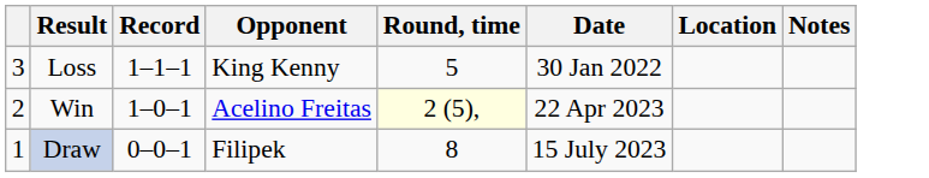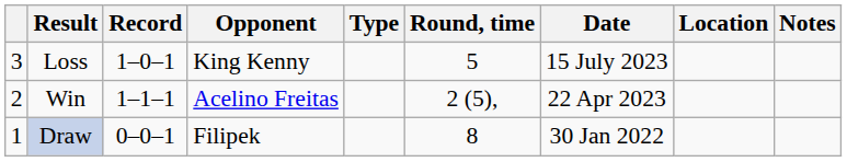+ column: Type
Loss | Record: 1–1–1 -> 1–0–1
Loss | Date: 30 Jan 2022 -> 15 July 2023
Win | Record: 1–0–1 -> 1–1–1
Win | Round, time: lightyellow background -> no background
Draw | Date: 15 July 2023 -> 30 Jan 2022
